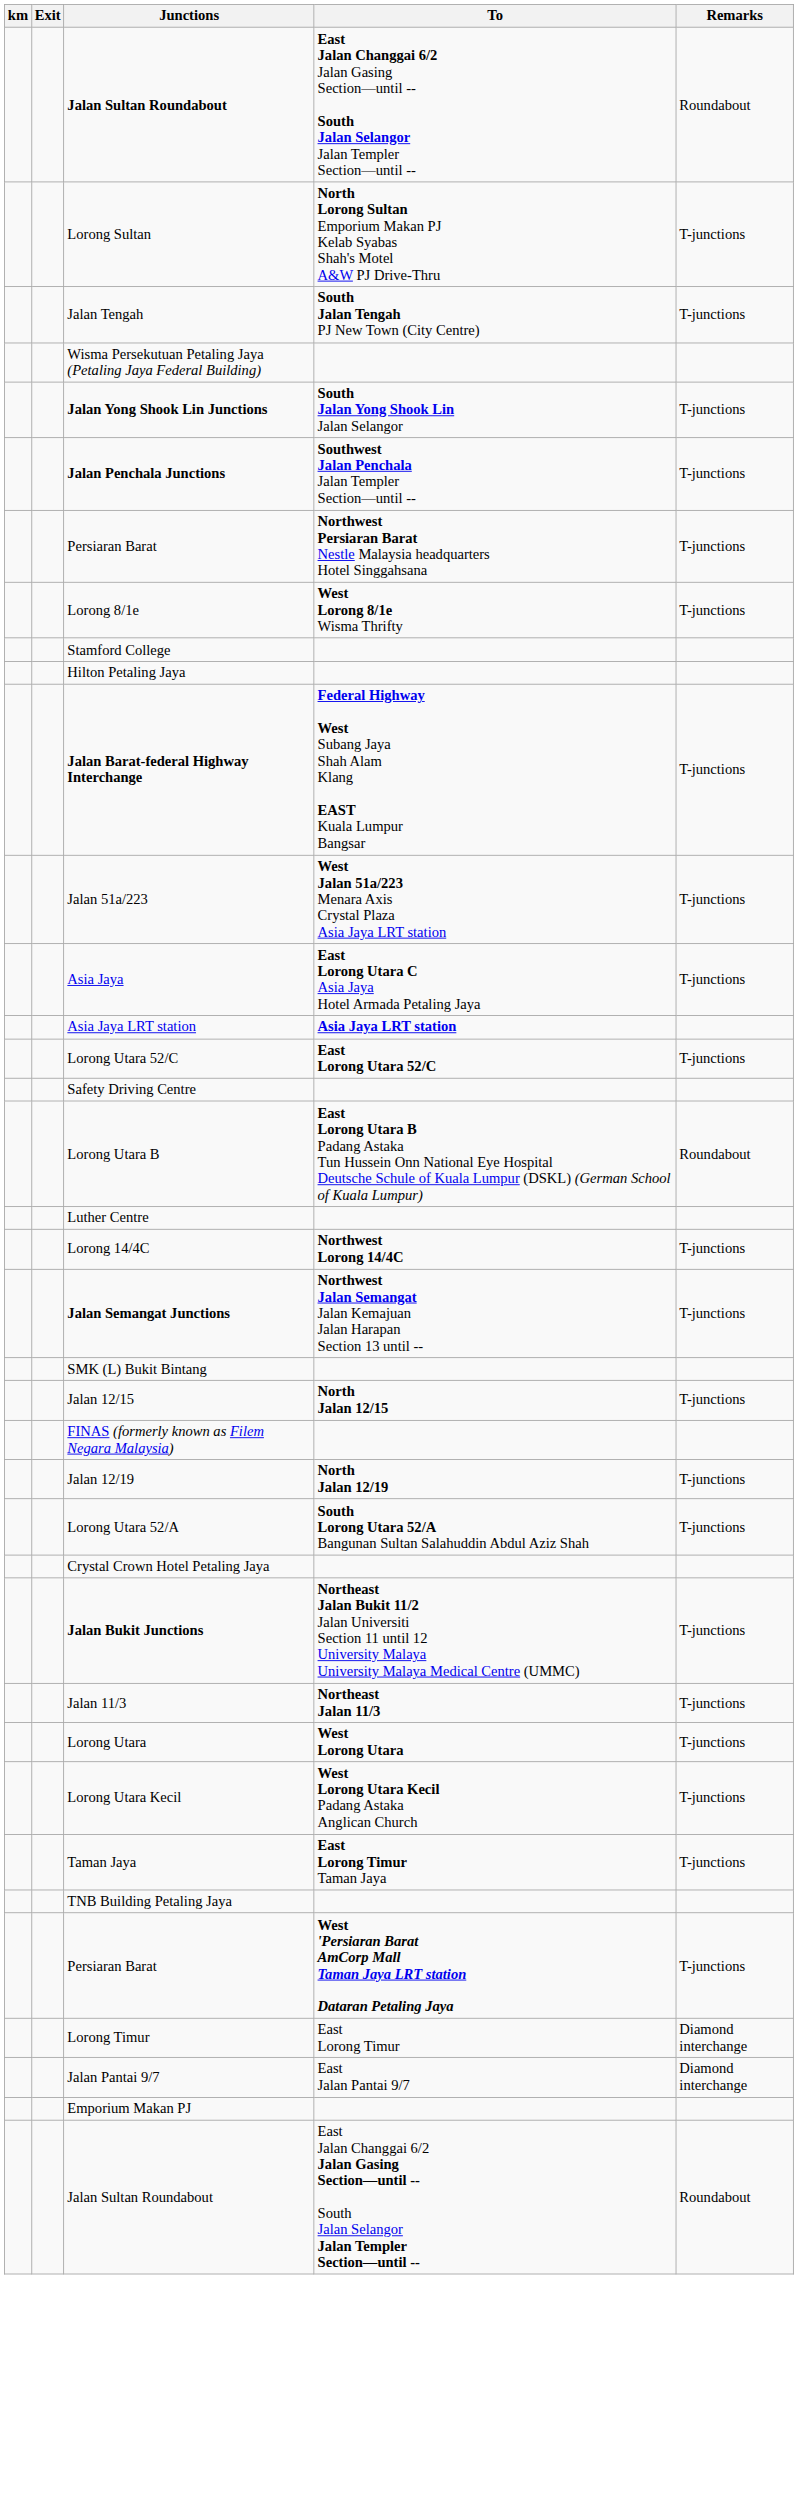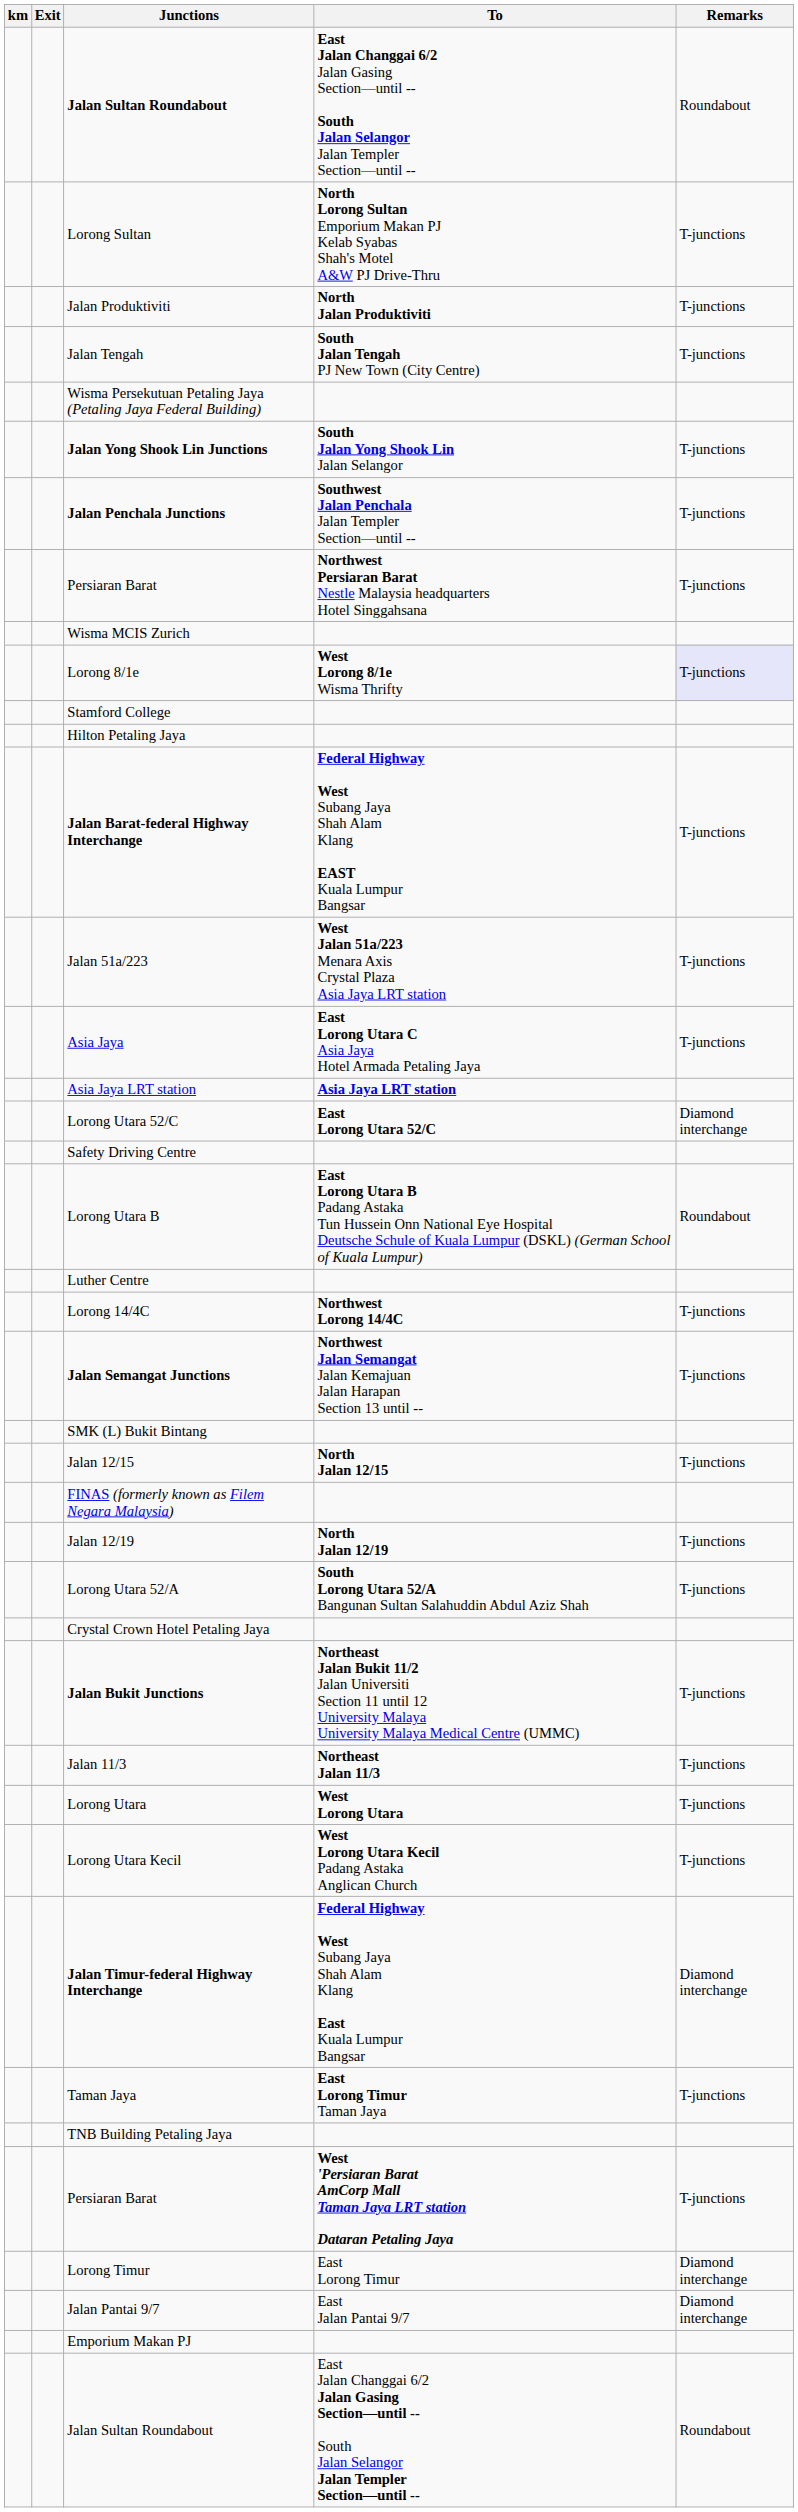+ row: Jalan Produktiviti | North Jalan Produktiviti | T-junctions
+ row: Wisma MCIS Zurich
Lorong 8/1e | Remarks: no background -> lavender background
Lorong Utara 52/C | Remarks: T-junctions -> Diamond interchange
+ row: Jalan Timur-federal Highway Interchange | Federal Highway West Subang Jaya Shah Alam Klang East Kuala Lumpur Bangsar | Diamond interchange
